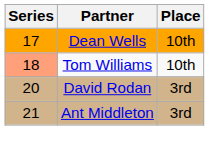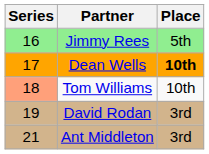+ row: 16 | Jimmy Rees | 5th
Dean Wells | Place: normal -> bold
David Rodan | Series: 20 -> 19
